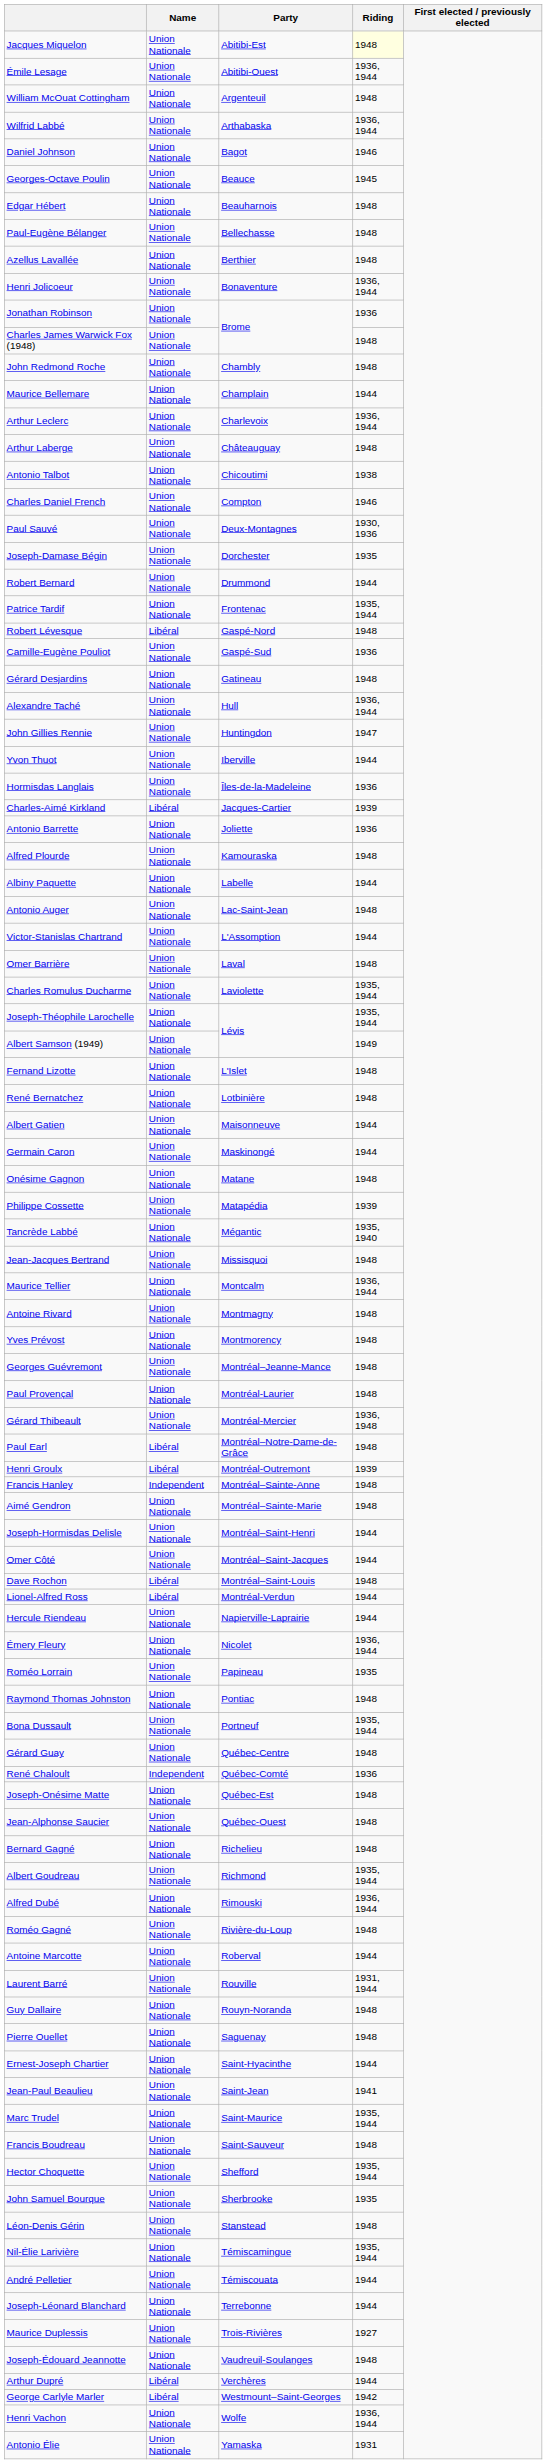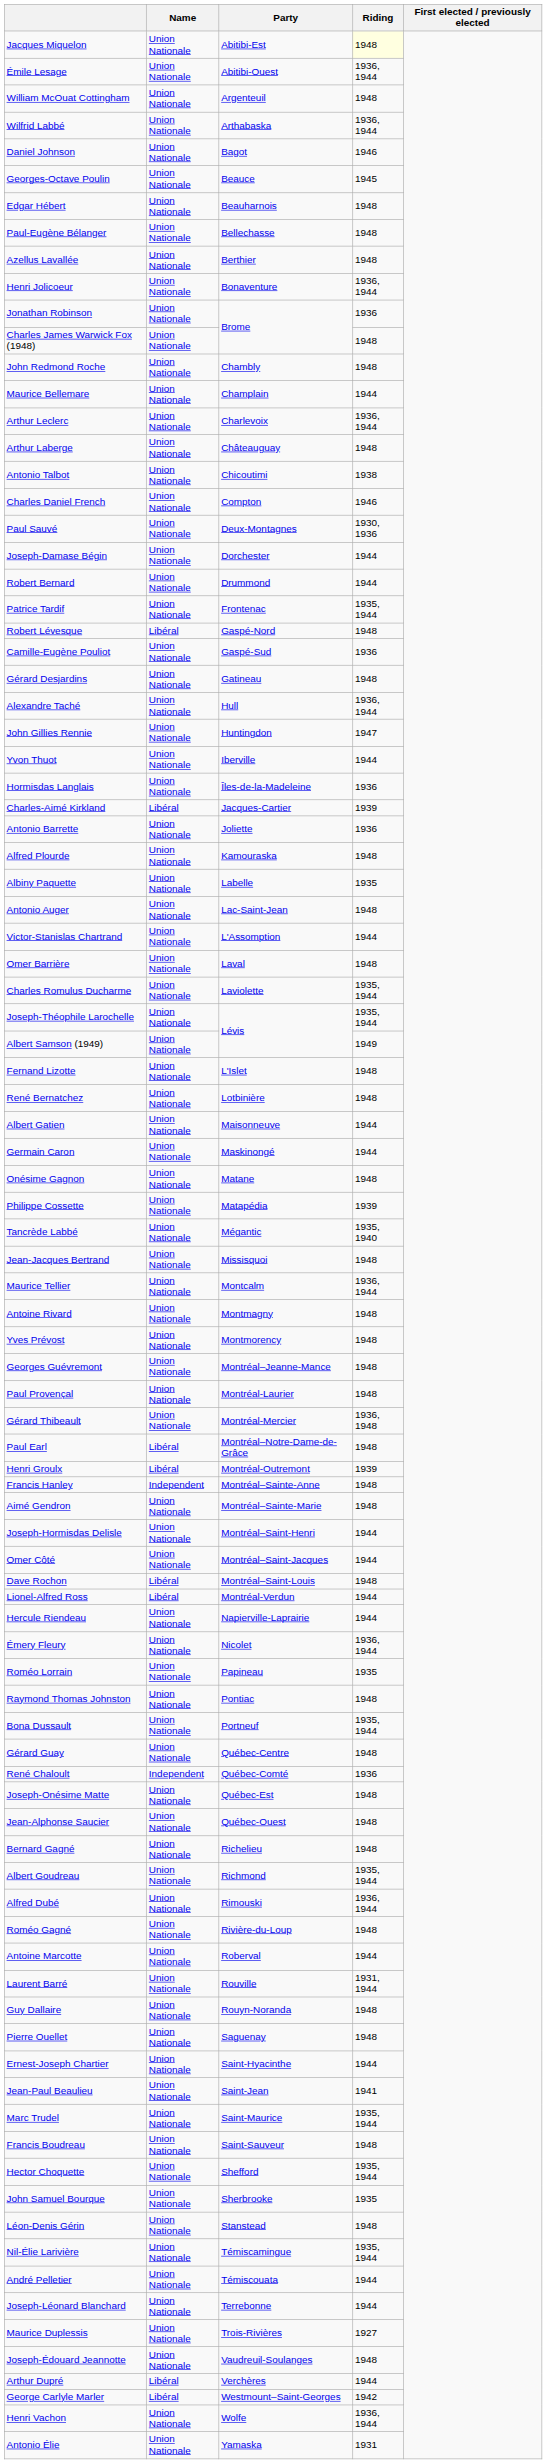Joseph-Damase Bégin | Riding: 1935 -> 1944
Albiny Paquette | Riding: 1944 -> 1935
